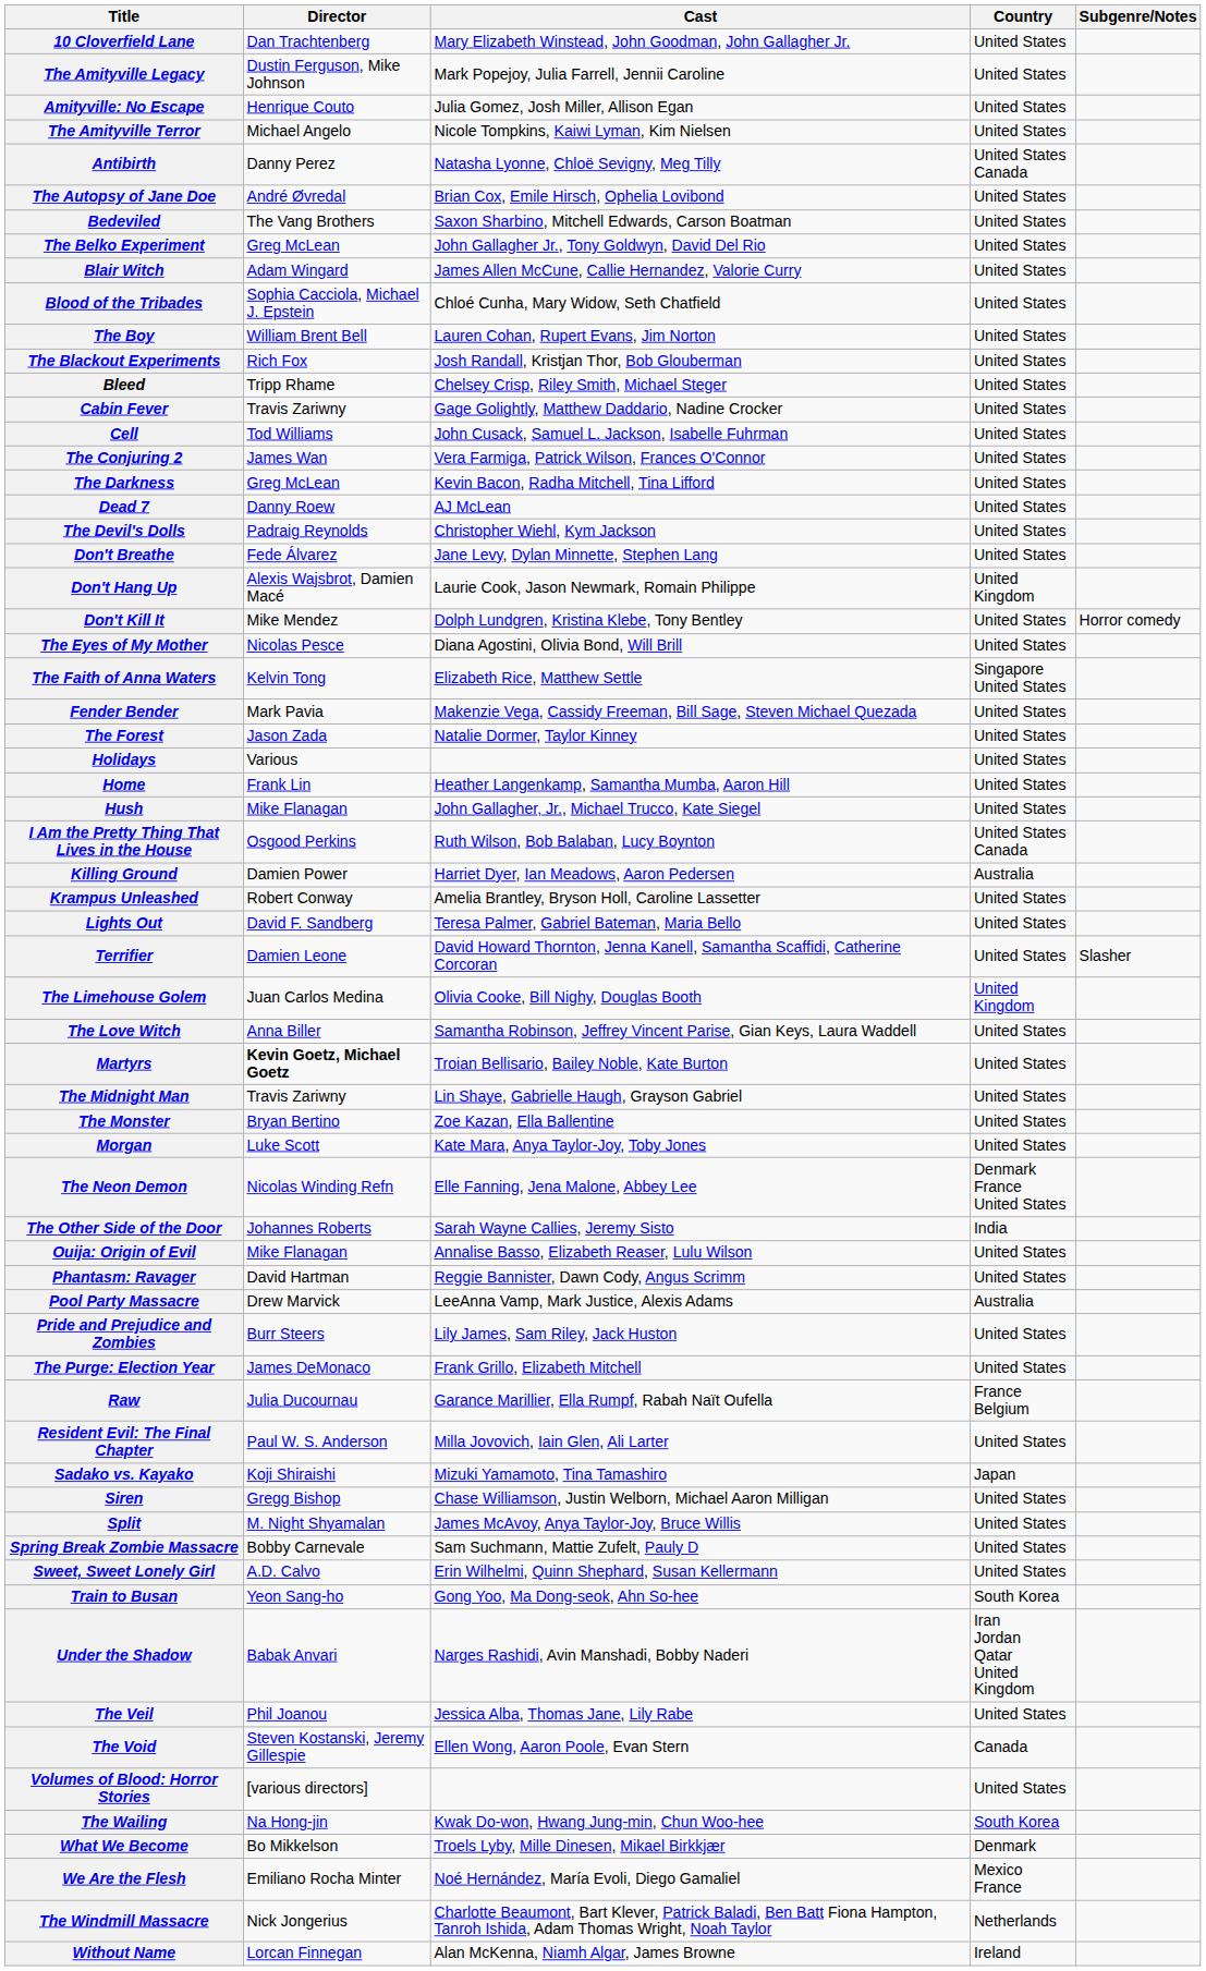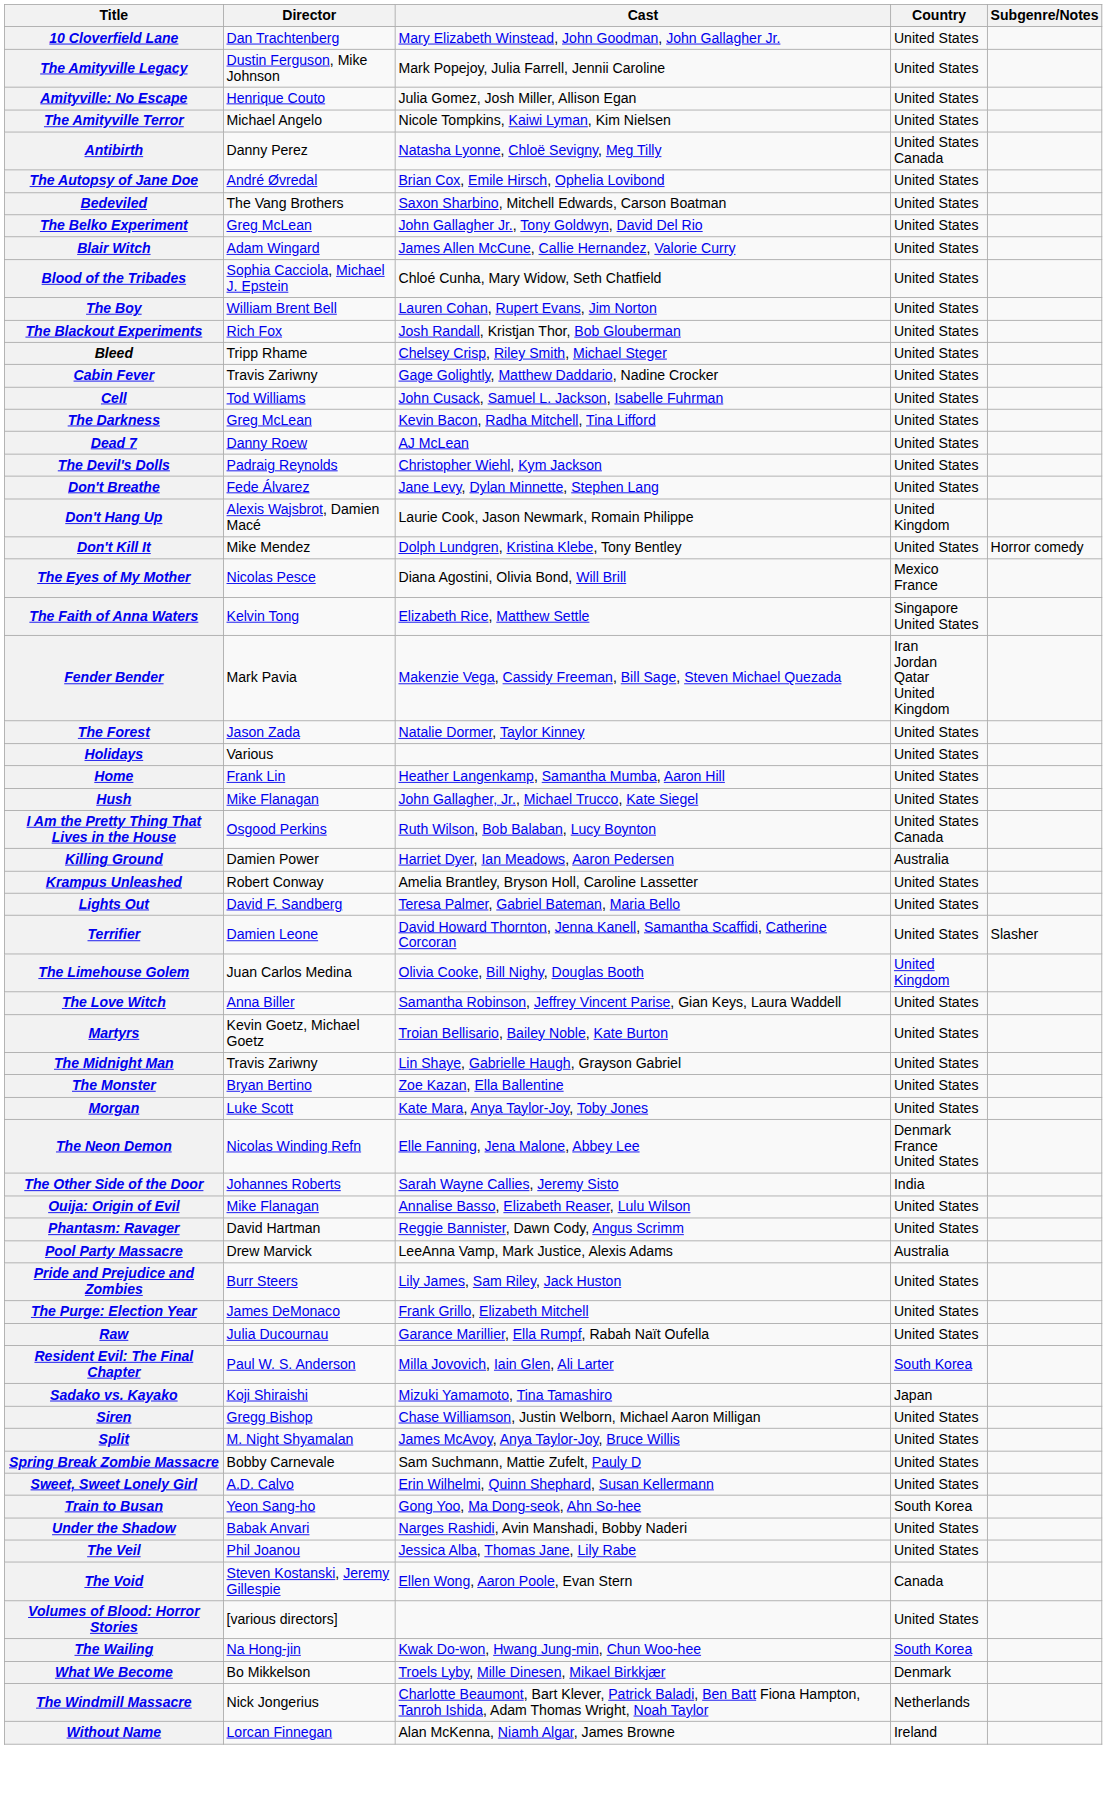- row: The Conjuring 2 | James Wan | Vera Farmiga, Patrick Wilson, Frances O'Connor | United States
The Eyes of My Mother | Country: United States -> Mexico France
Fender Bender | Country: United States -> Iran Jordan Qatar United Kingdom
Martyrs | Director: bold -> normal
Raw | Country: France Belgium -> United States
Resident Evil: The Final Chapter | Country: United States -> South Korea
Under the Shadow | Country: Iran Jordan Qatar United Kingdom -> United States
- row: We Are the Flesh | Emiliano Rocha Minter | Noé Hernández, María Evoli, Diego Gamaliel | Mexico France
